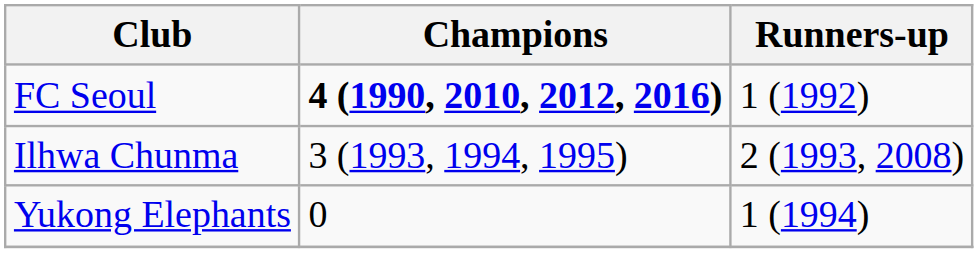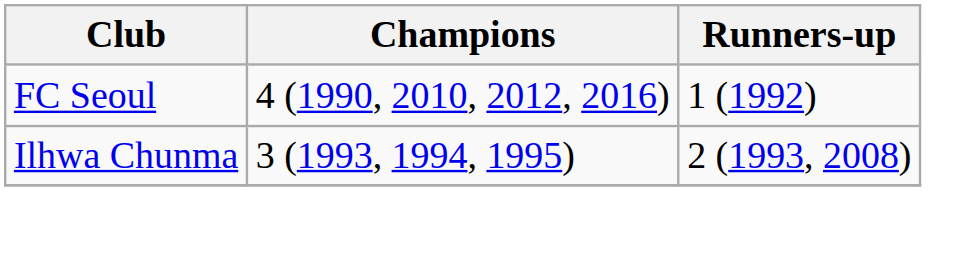FC Seoul | Champions: bold -> normal
- row: Yukong Elephants | 0 | 1 (1994)
